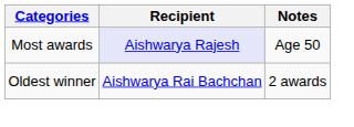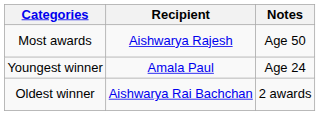Most awards | Recipient: lavender background -> no background
+ row: Youngest winner | Amala Paul | Age 24
